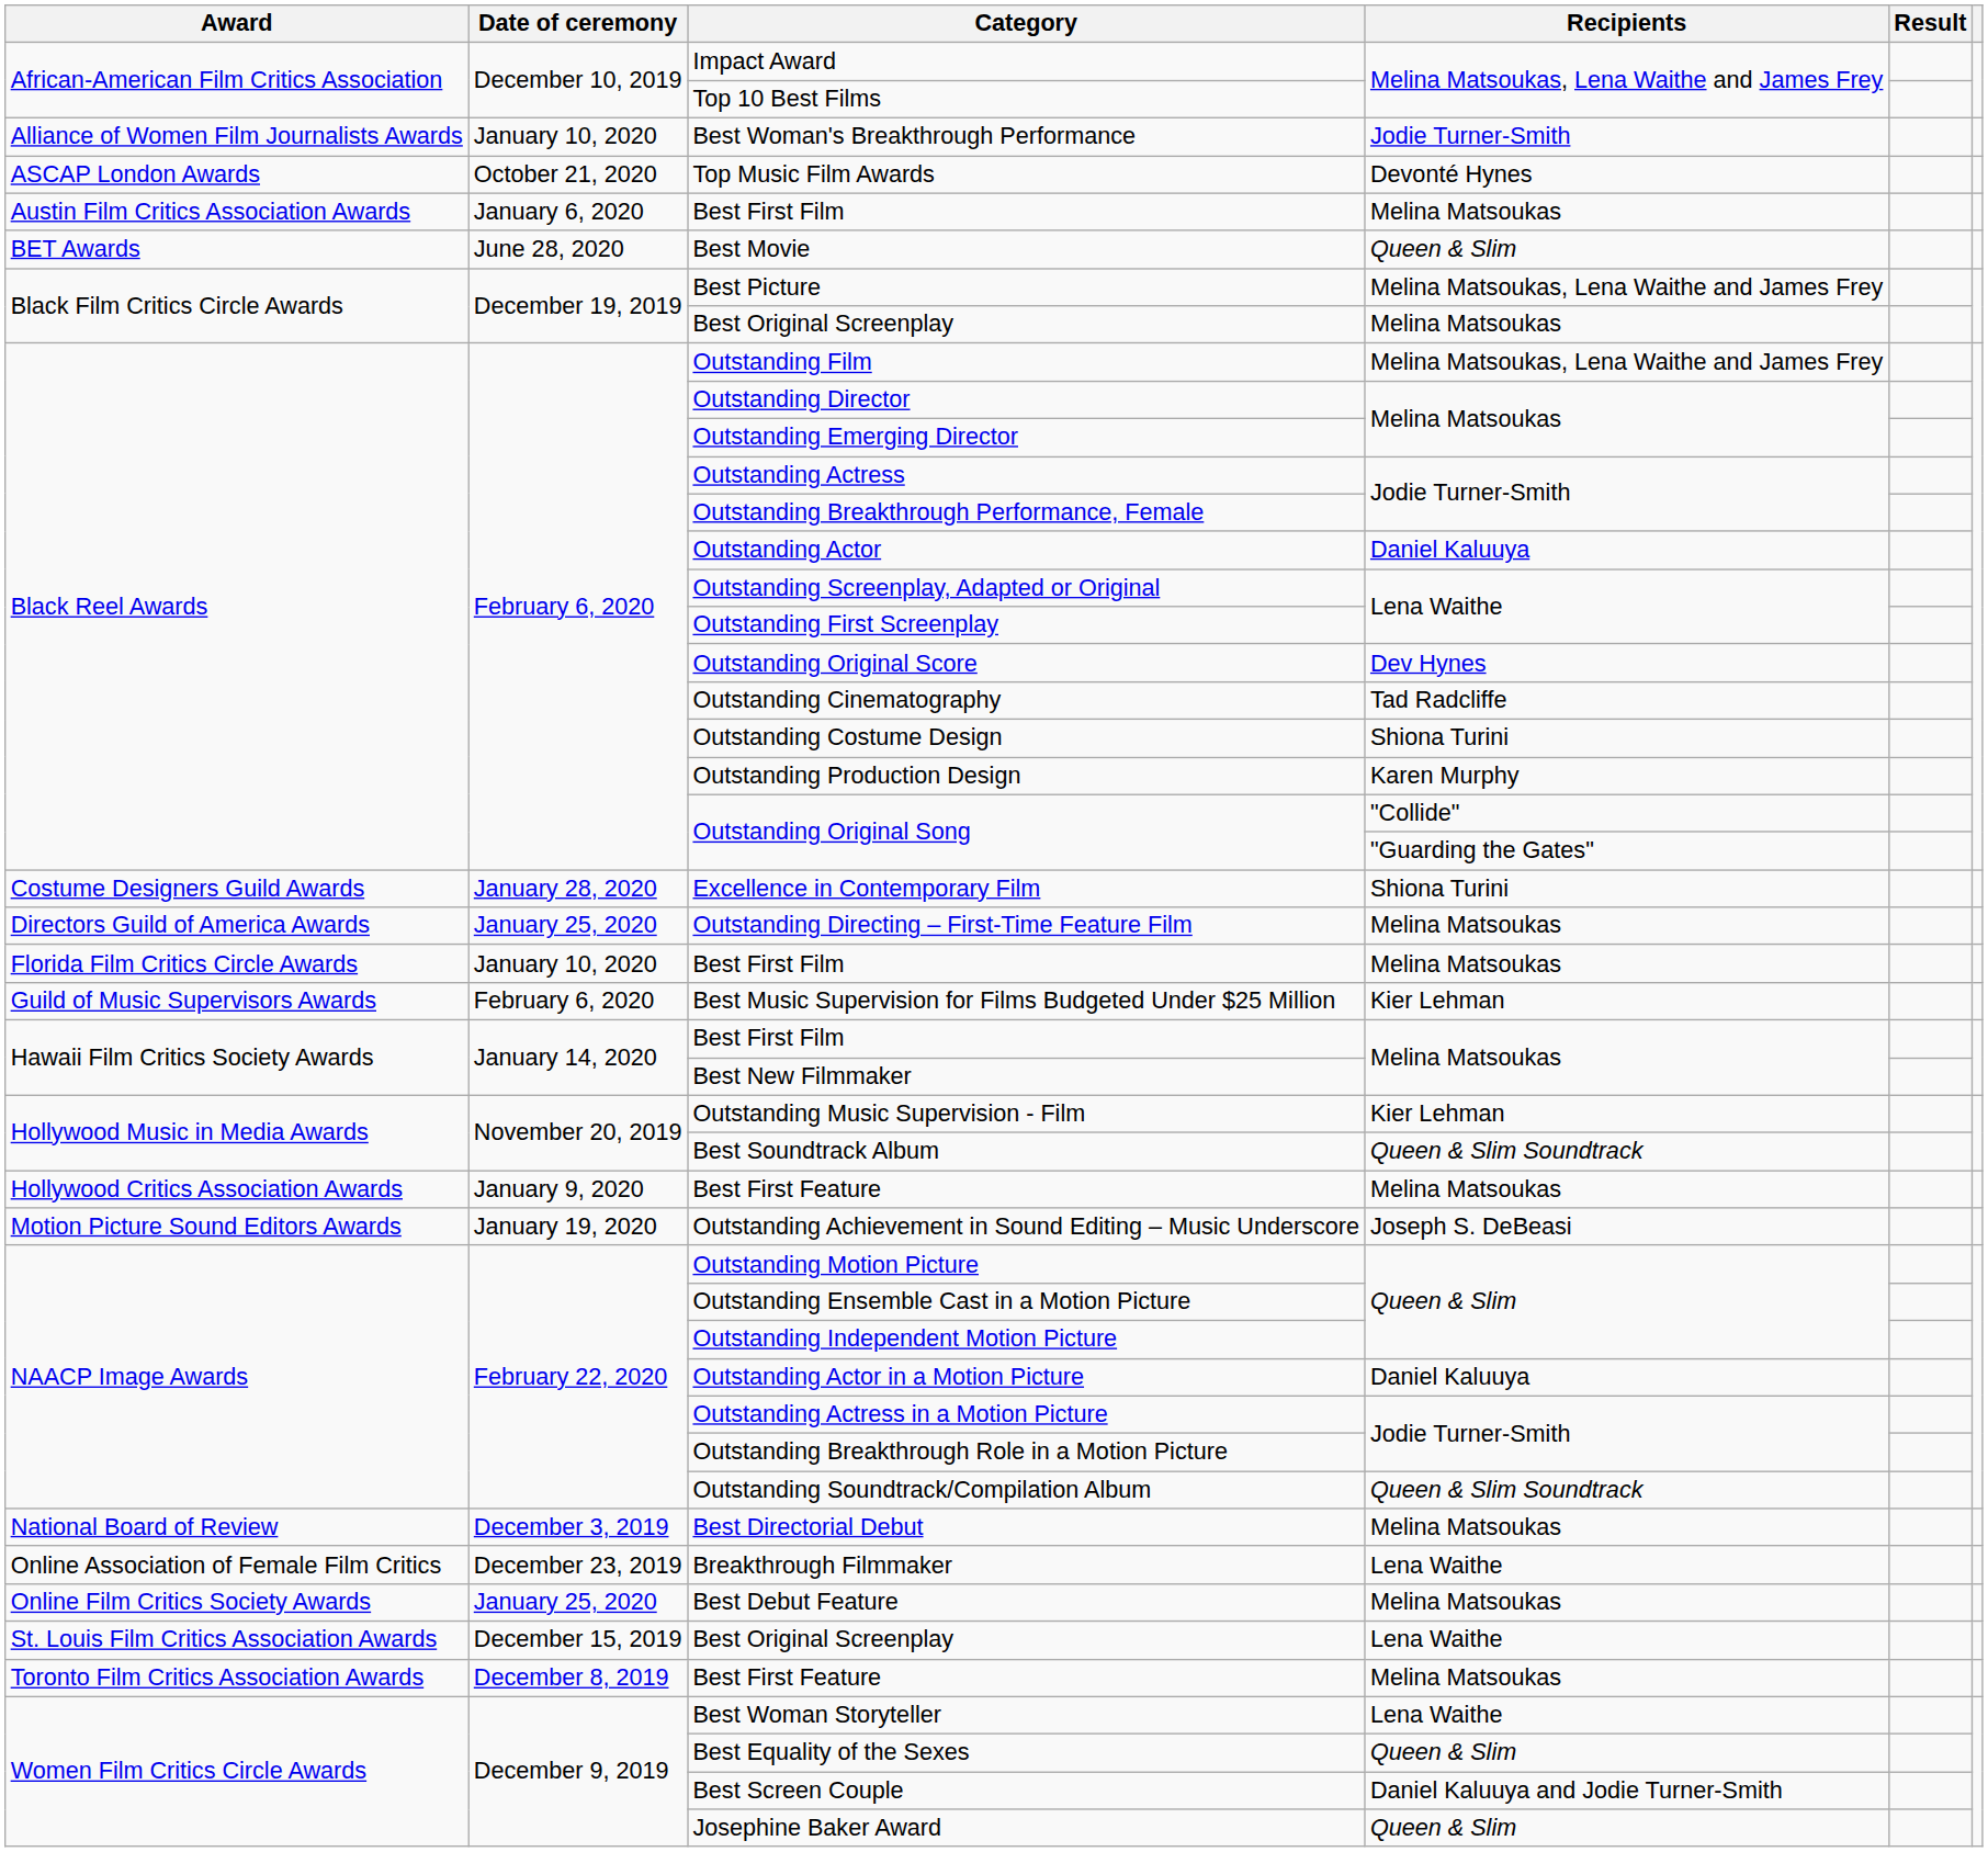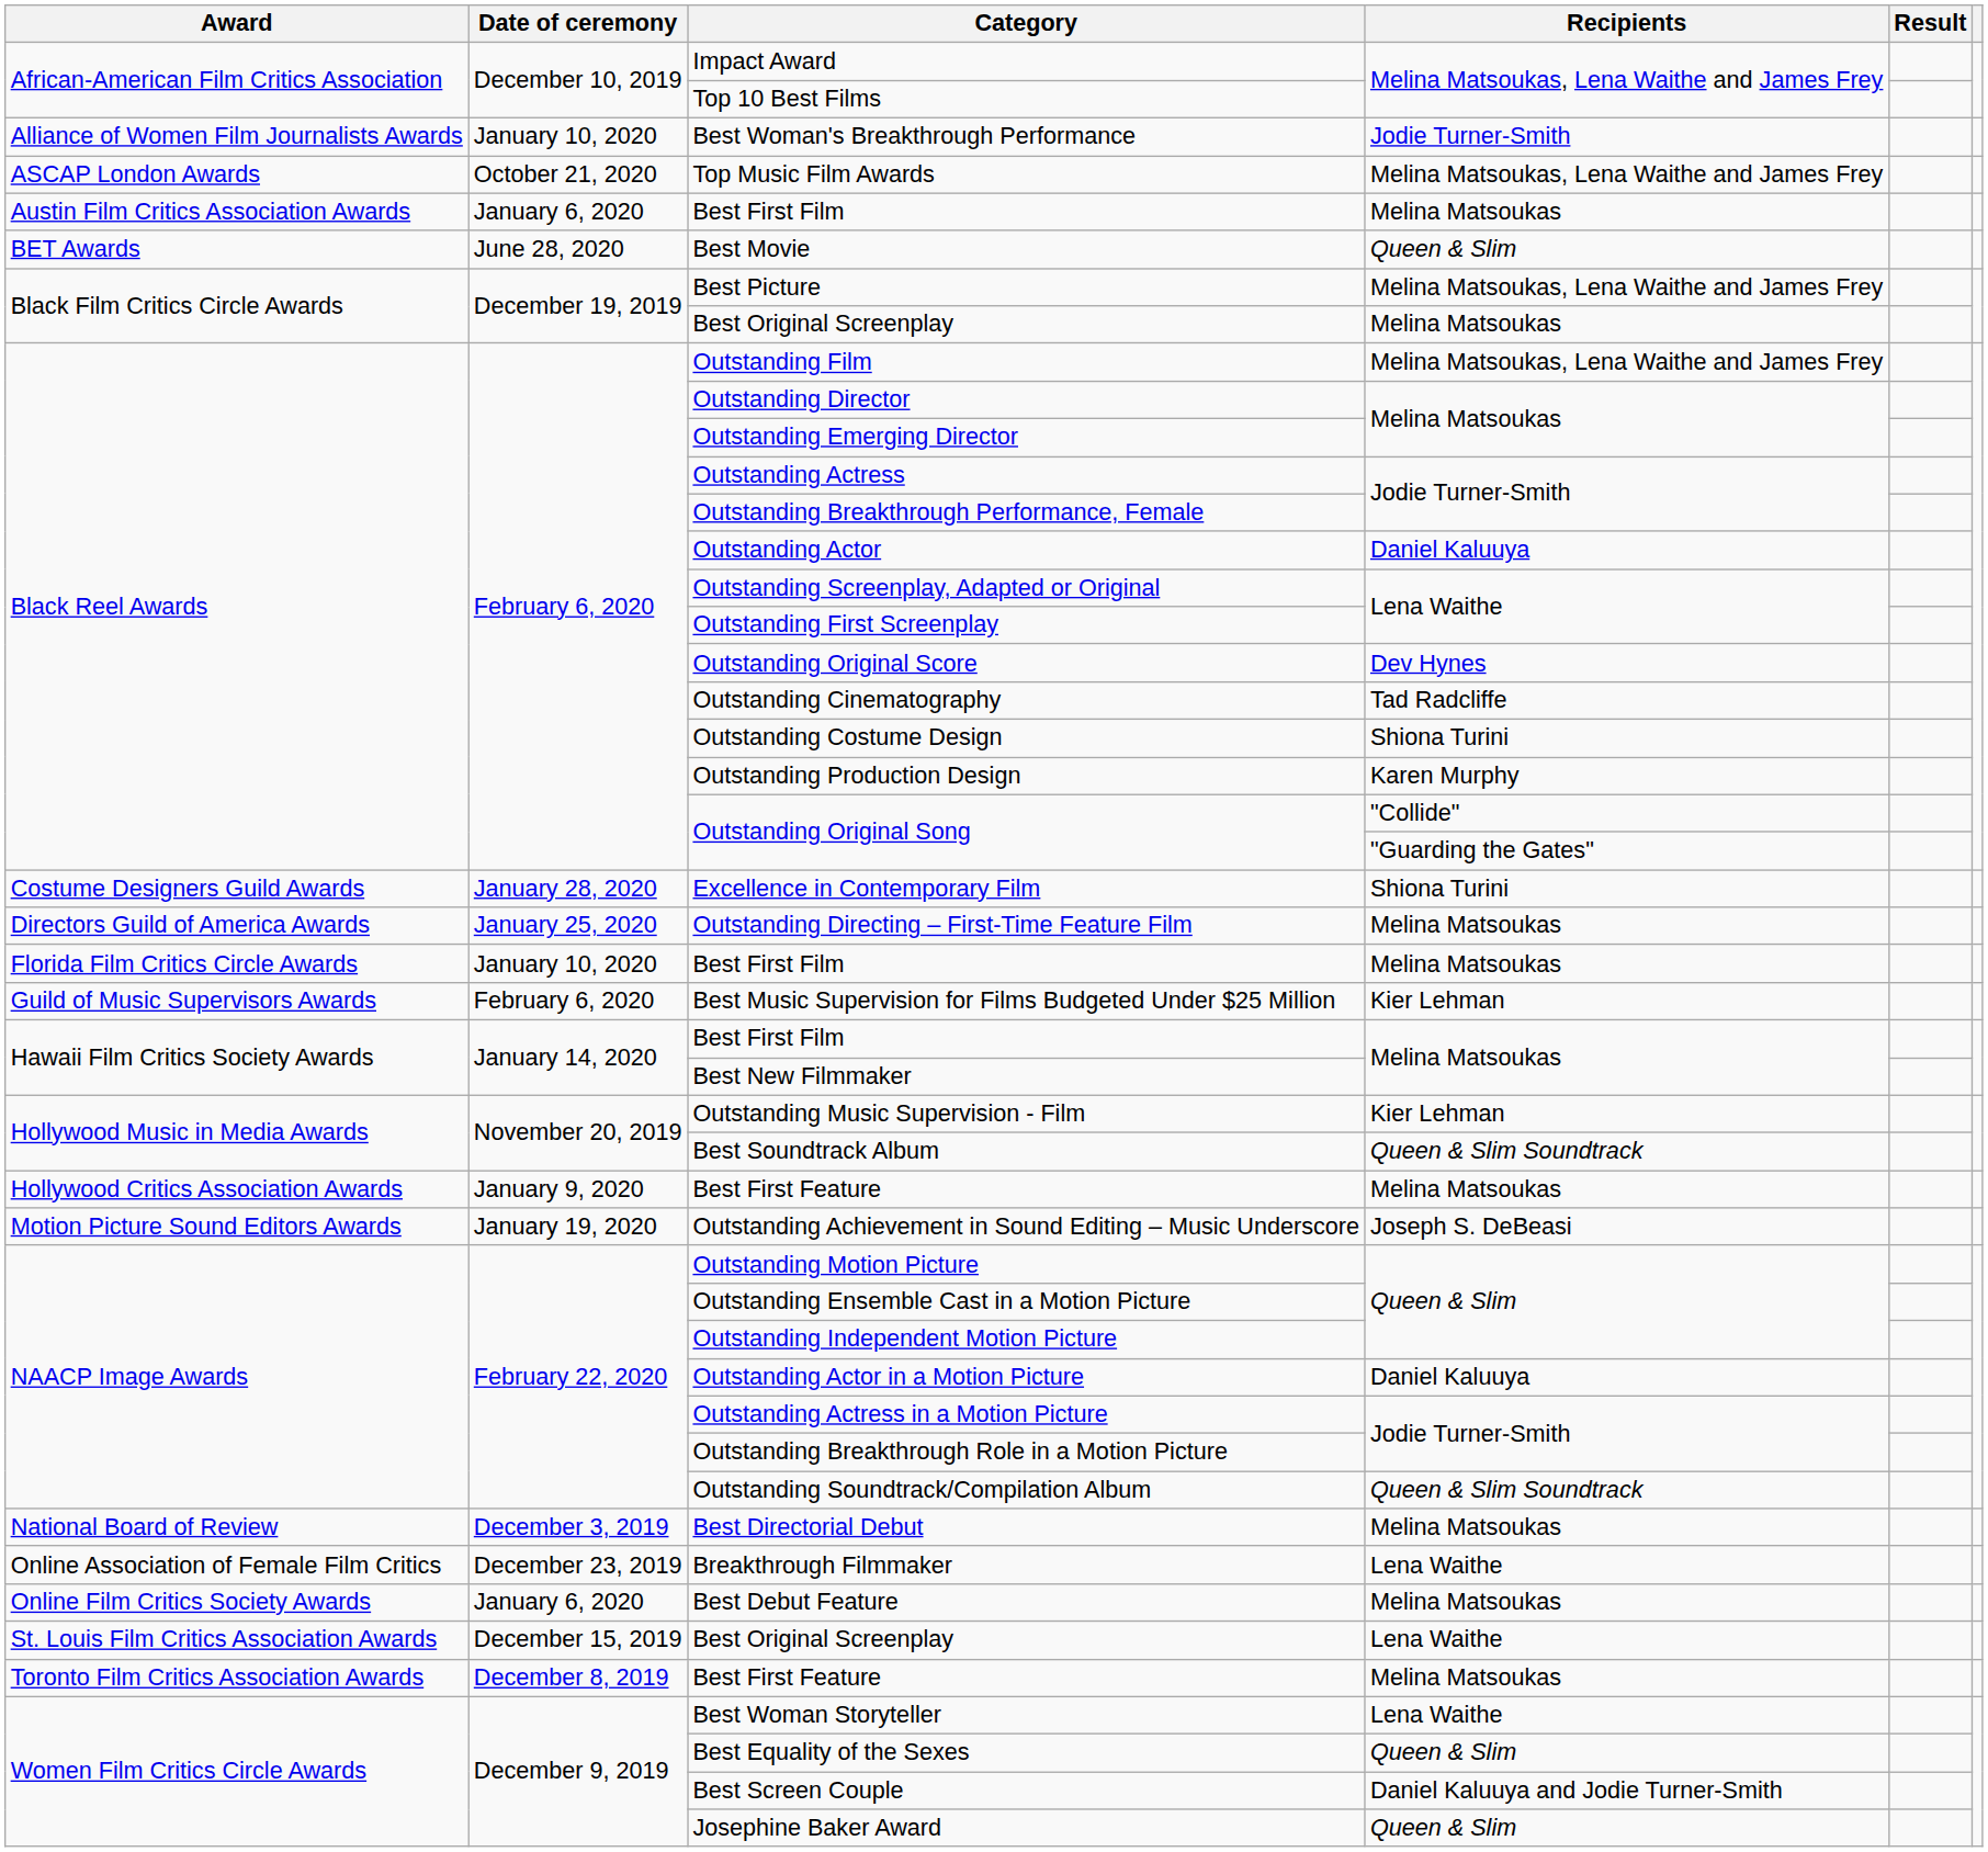Top Music Film Awards | Recipients: Devonté Hynes -> Melina Matsoukas, Lena Waithe and James Frey
Best Debut Feature | Date of ceremony: January 25, 2020 -> January 6, 2020
